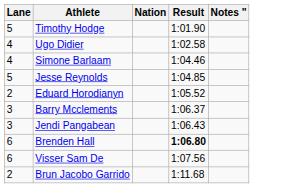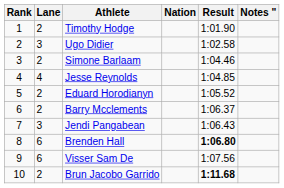+ column: Rank | 1 | 2 | 3 | 4 | 5 | 6 | 7 | 8 | 9 | 10
Timothy Hodge | Lane: 5 -> 2
Ugo Didier | Lane: 4 -> 3
Simone Barlaam | Lane: 4 -> 2
Jesse Reynolds | Lane: 5 -> 4
Barry Mcclements | Lane: 3 -> 2
Brun Jacobo Garrido | Result: normal -> bold
